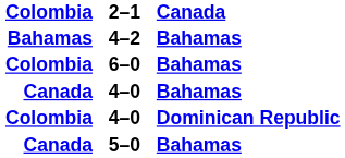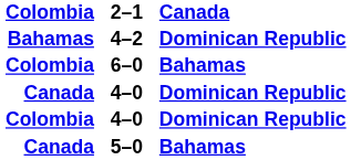4–2 | Canada: Bahamas -> Dominican Republic
Canada / 4–0 | Canada: Bahamas -> Dominican Republic
